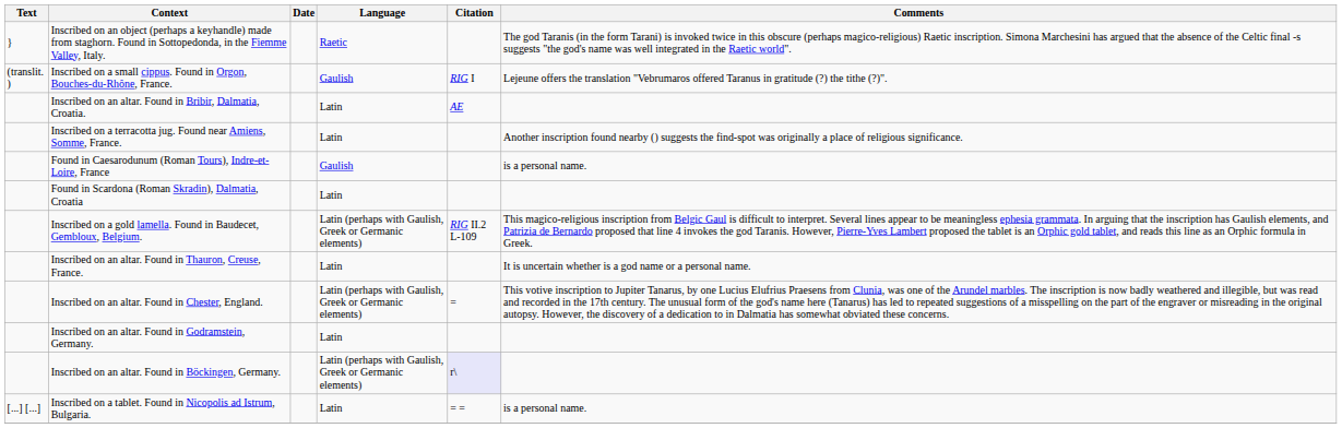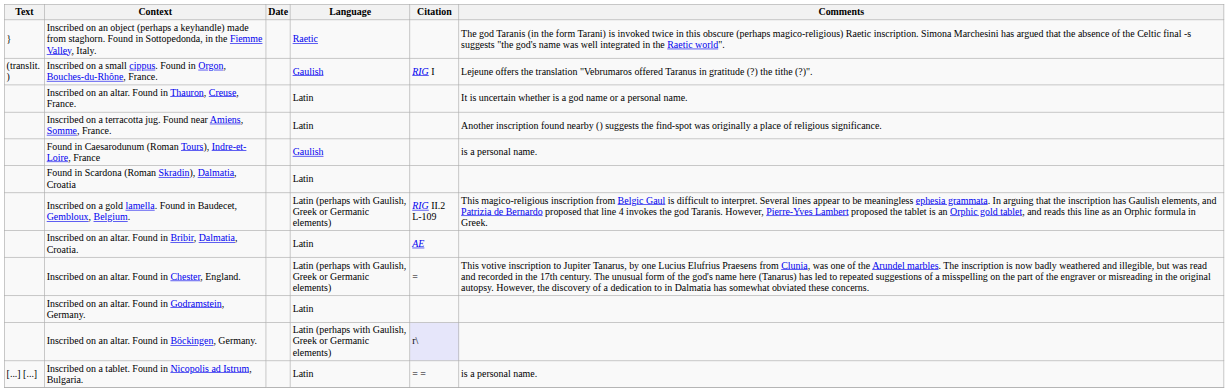rows swapped: Inscribed on an altar. Found in Bribir, Dalmatia, Croatia. <-> Inscribed on an altar. Found in Thauron, Creuse, France.
